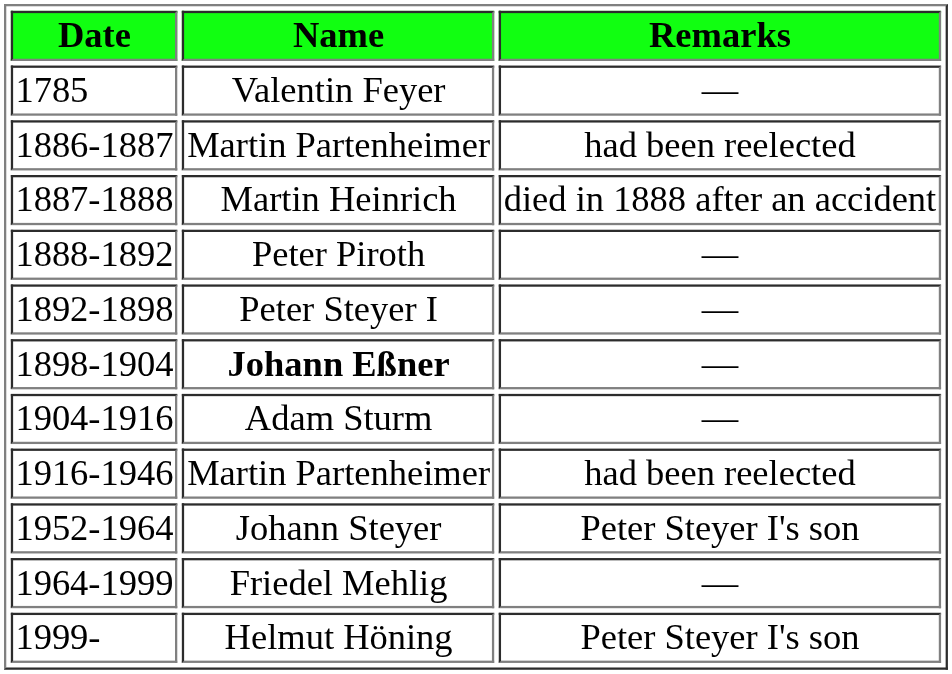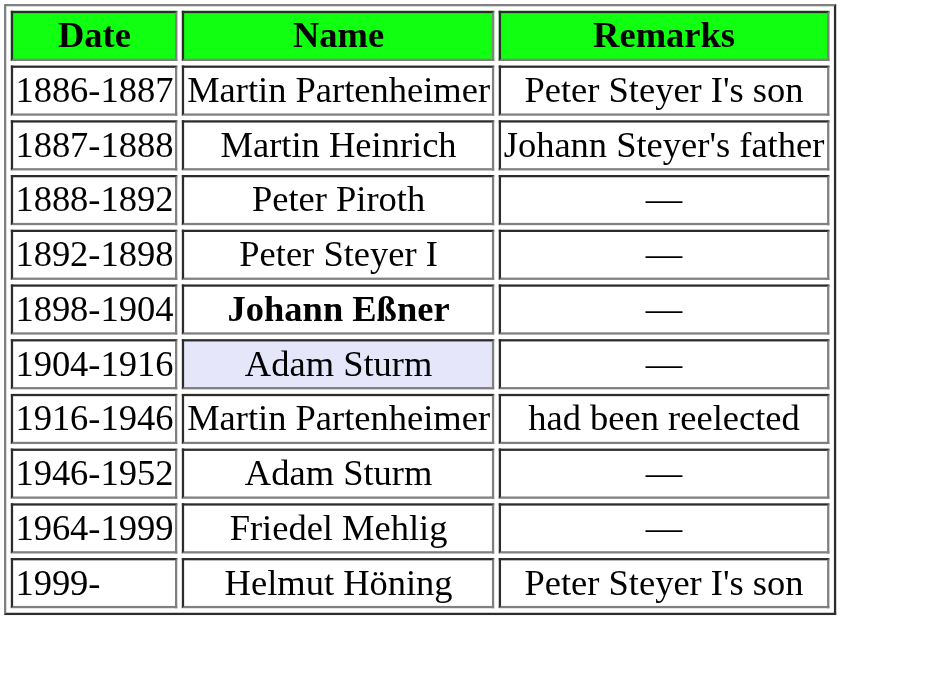- row: 1785 | Valentin Feyer | —
1886-1887 | Remarks: had been reelected -> Peter Steyer I's son
1887-1888 | Remarks: died in 1888 after an accident -> Johann Steyer's father
1904-1916 | Name: no background -> lavender background
+ row: 1946-1952 | Adam Sturm | —
- row: 1952-1964 | Johann Steyer | Peter Steyer I's son
